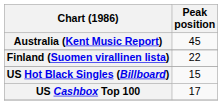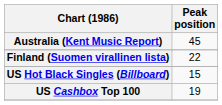US Cashbox Top 100 | Peak position: 17 -> 19
